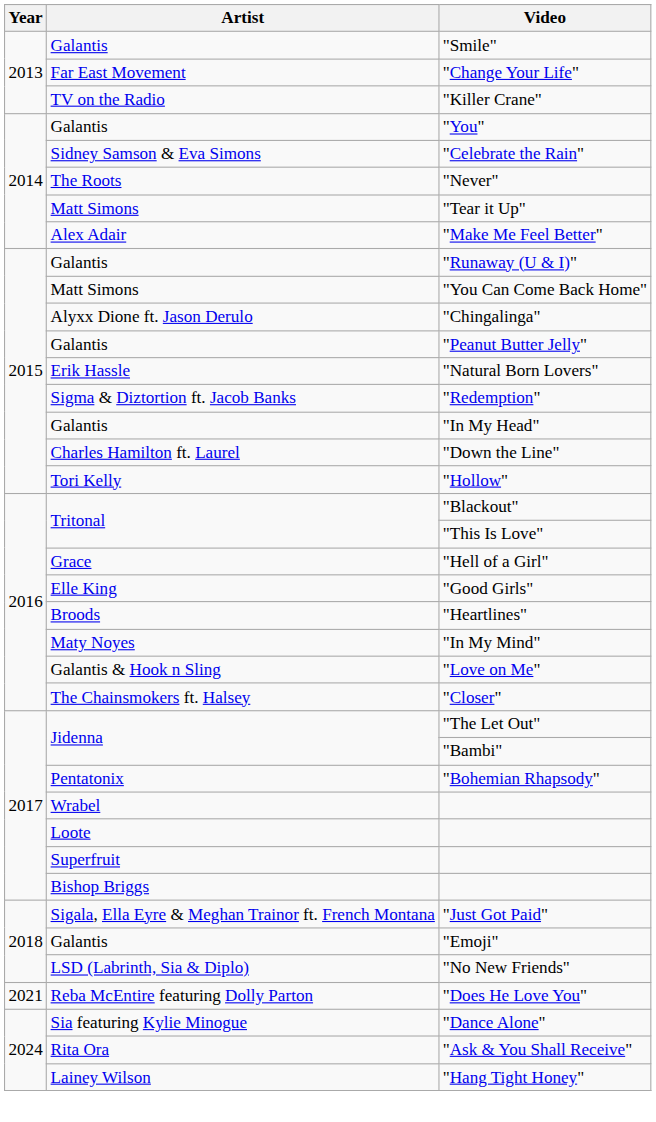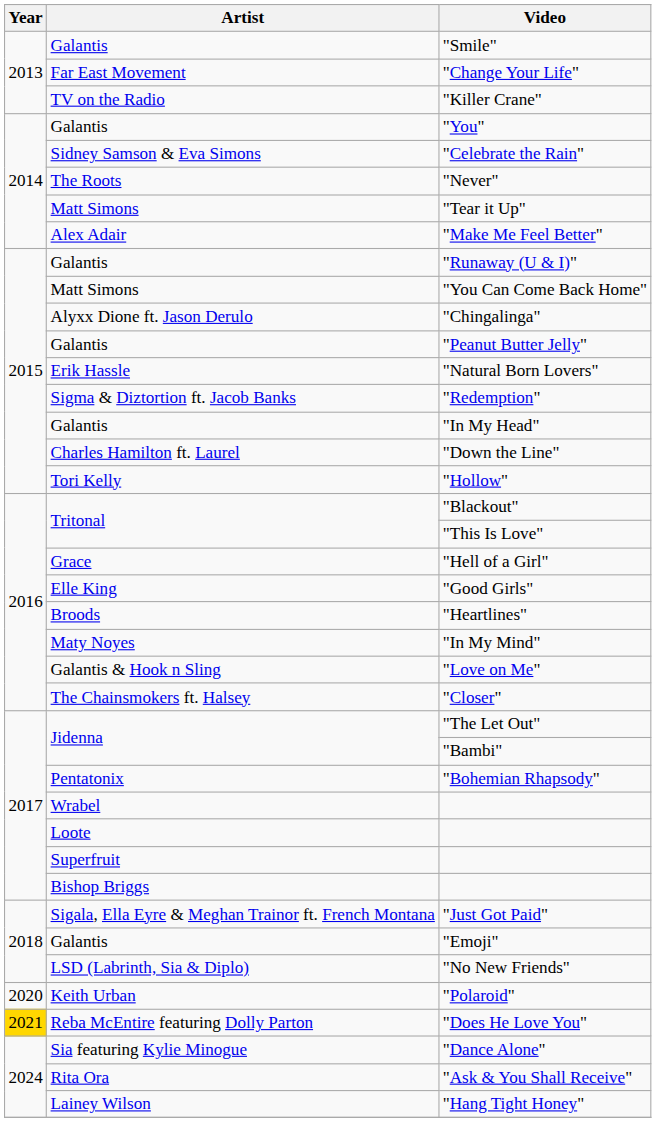+ row: 2020 | Keith Urban | "Polaroid"
"Does He Love You" | Year: no background -> gold background
